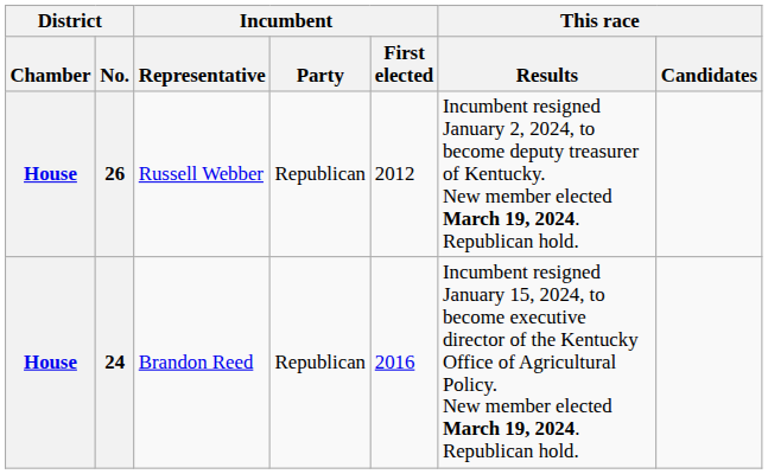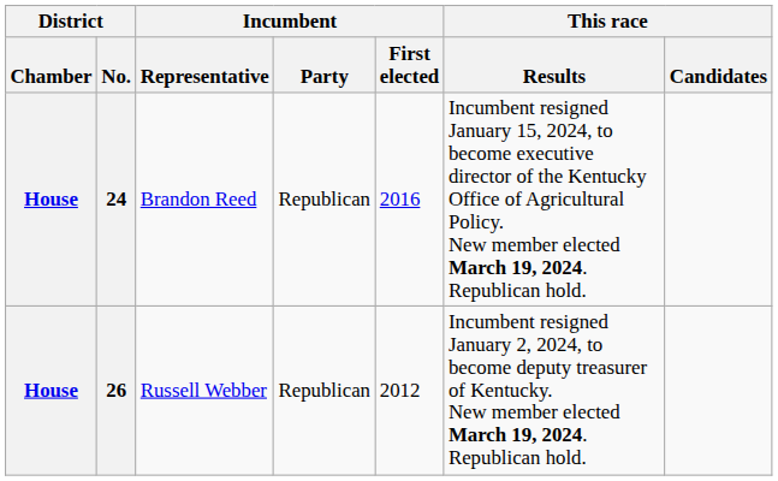rows swapped: 24 <-> 26
